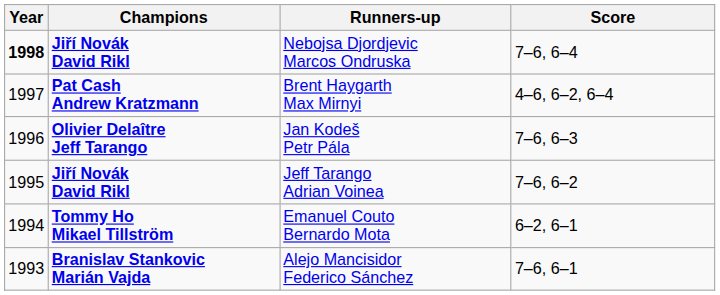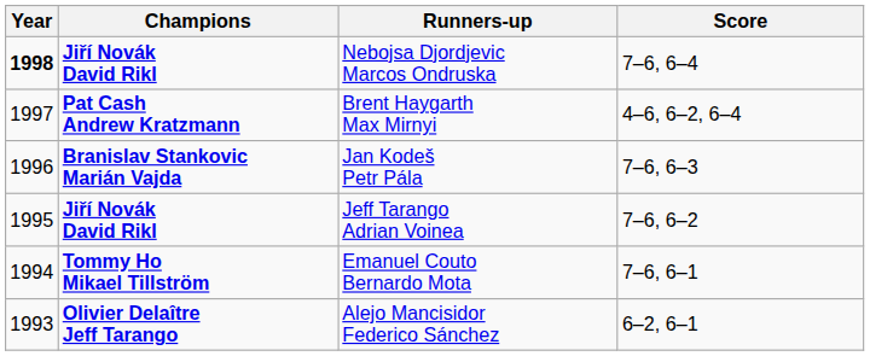Jan Kodeš Petr Pála | Champions: Olivier Delaître Jeff Tarango -> Branislav Stankovic Marián Vajda
Emanuel Couto Bernardo Mota | Score: 6–2, 6–1 -> 7–6, 6–1
Alejo Mancisidor Federico Sánchez | Champions: Branislav Stankovic Marián Vajda -> Olivier Delaître Jeff Tarango
Alejo Mancisidor Federico Sánchez | Score: 7–6, 6–1 -> 6–2, 6–1
